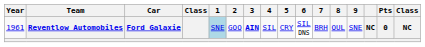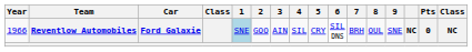Reventlow Automobiles | Year: 1961 -> 1966
Reventlow Automobiles | 3: bold -> normal
